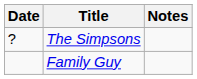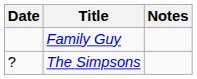rows swapped: The Simpsons <-> Family Guy
